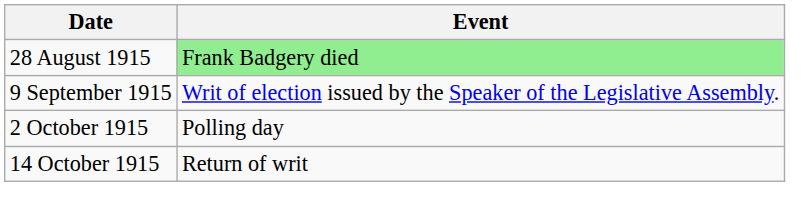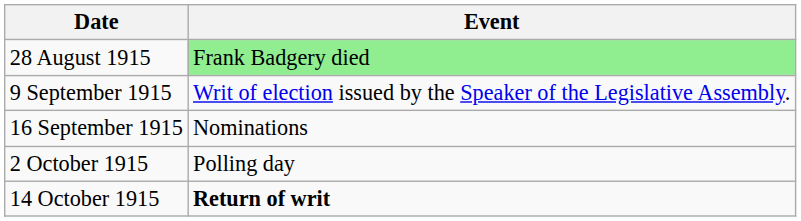+ row: 16 September 1915 | Nominations
14 October 1915 | Event: normal -> bold
